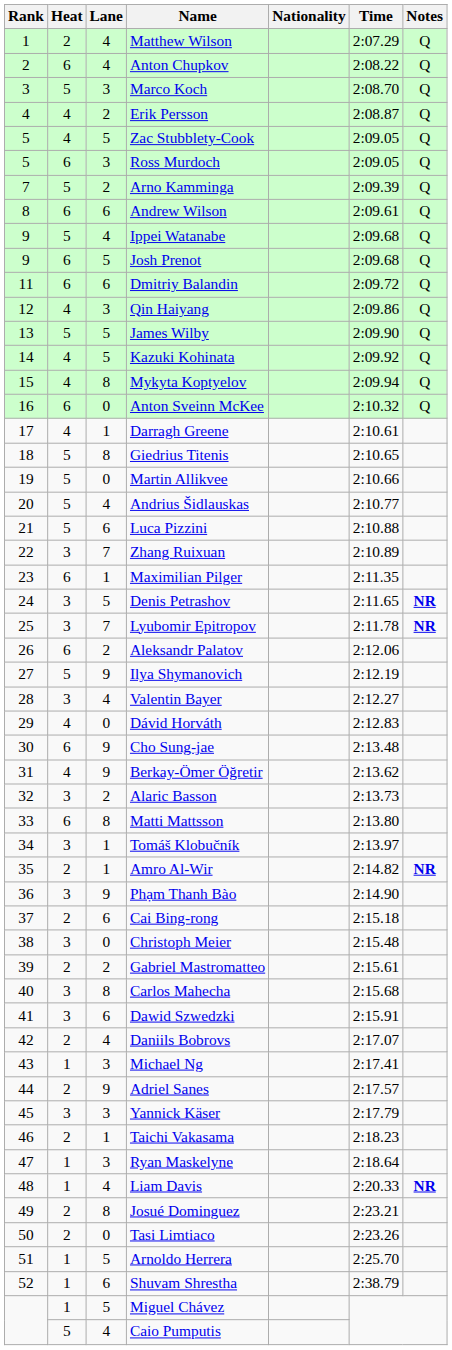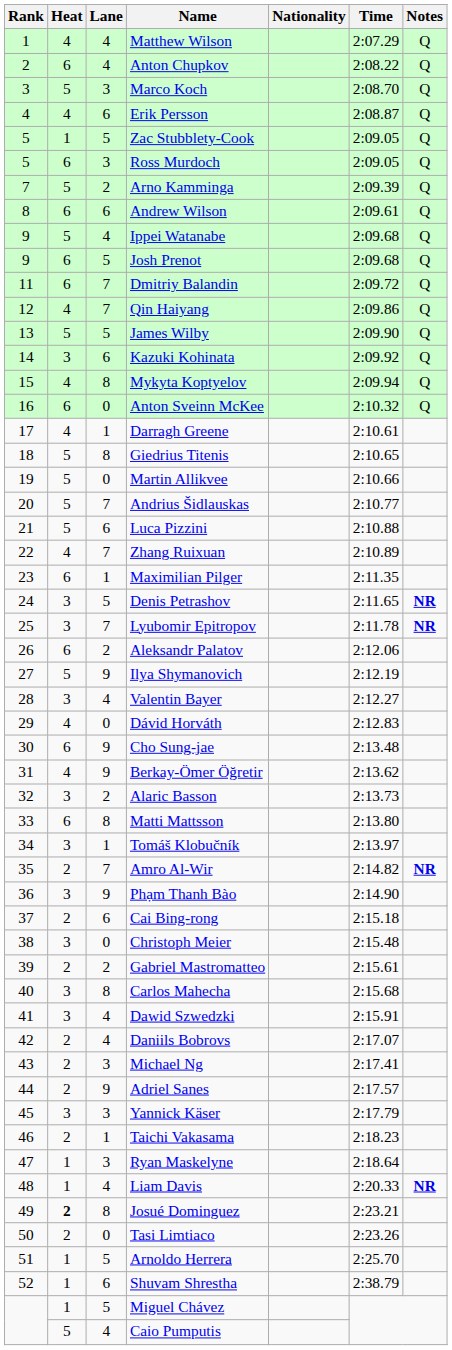Matthew Wilson | Heat: 2 -> 4
Erik Persson | Lane: 2 -> 6
Zac Stubblety-Cook | Heat: 4 -> 1
Dmitriy Balandin | Lane: 6 -> 7
Qin Haiyang | Lane: 3 -> 7
Kazuki Kohinata | Heat: 4 -> 3
Kazuki Kohinata | Lane: 5 -> 6
Andrius Šidlauskas | Lane: 4 -> 7
Zhang Ruixuan | Heat: 3 -> 4
Amro Al-Wir | Lane: 1 -> 7
Dawid Szwedzki | Lane: 6 -> 4
Michael Ng | Heat: 1 -> 2
Josué Dominguez | Heat: normal -> bold
